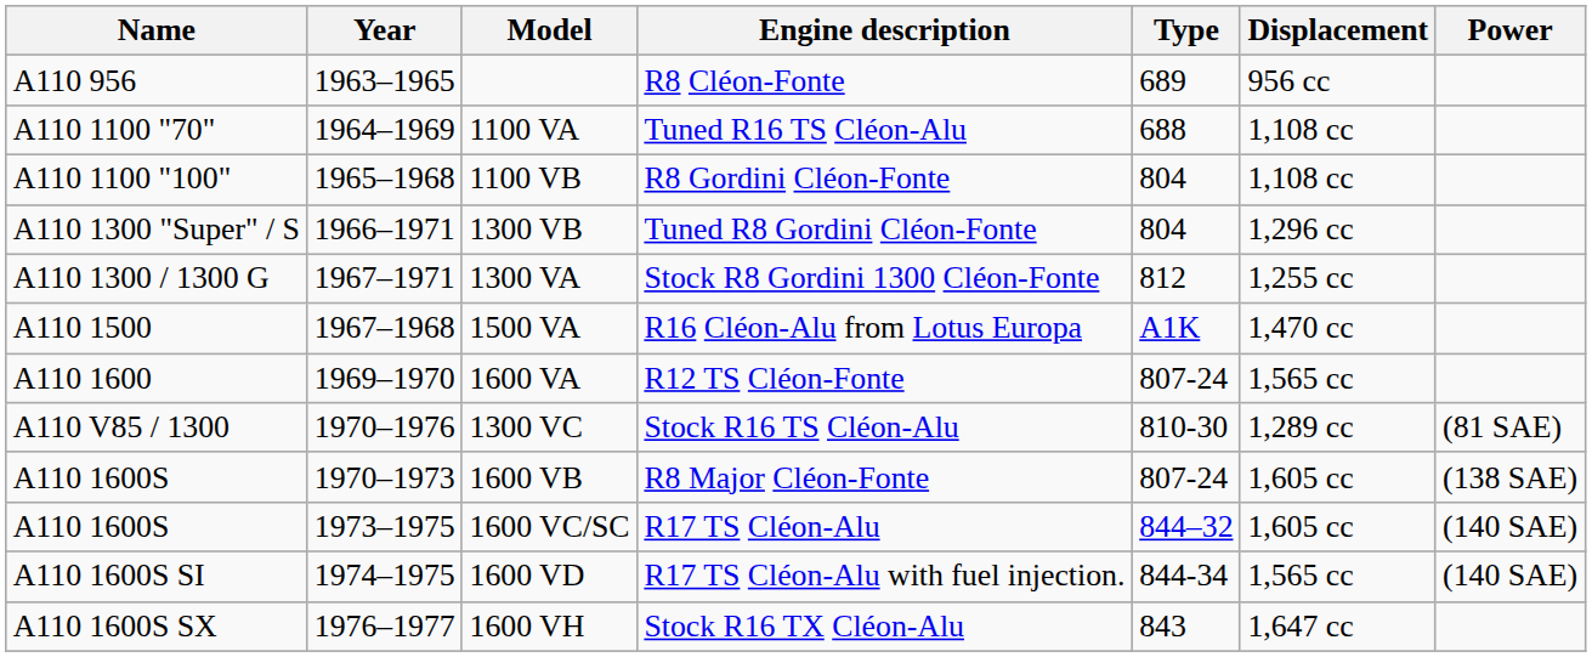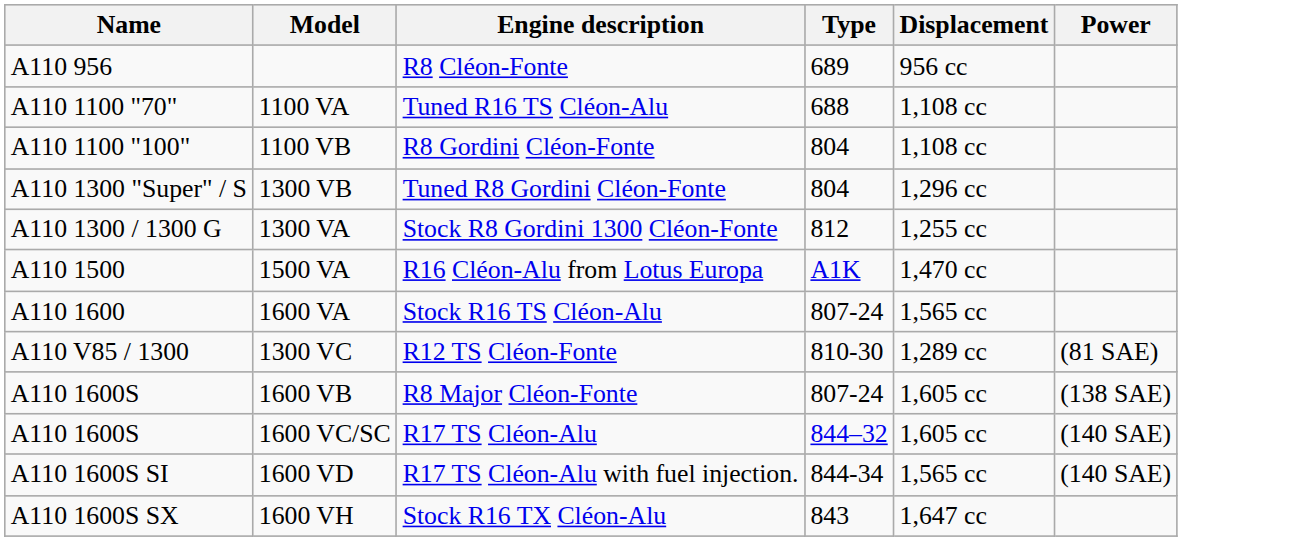- column: Year | 1963–1965 | 1964–1969 | 1965–1968 | 1966–1971 | 1967–1971 | 1967–1968 | 1969–1970 | 1970–1976 | 1970–1973 | 1973–1975 | 1974–1975 | 1976–1977
1600 VA | Engine description: R12 TS Cléon-Fonte -> Stock R16 TS Cléon-Alu
1300 VC | Engine description: Stock R16 TS Cléon-Alu -> R12 TS Cléon-Fonte
